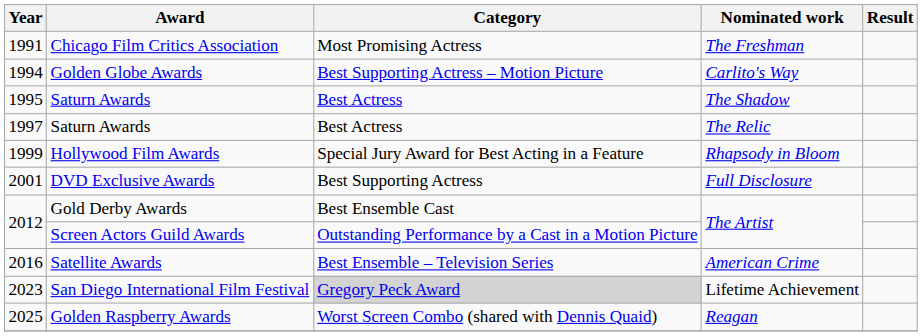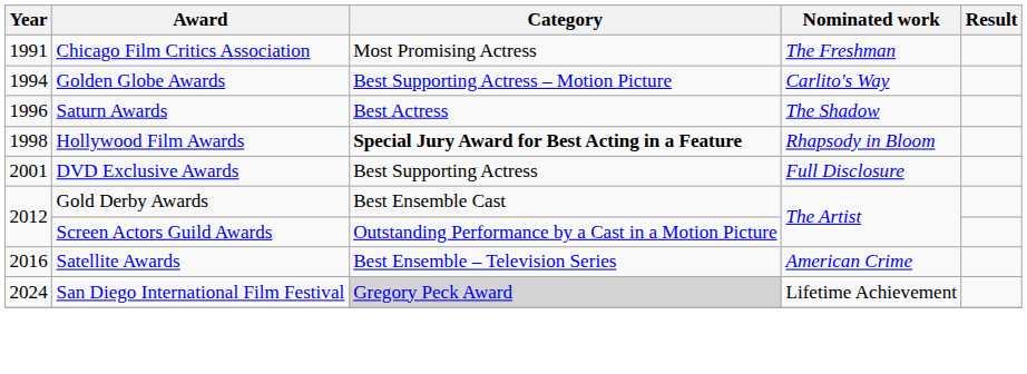Saturn Awards / The Shadow | Year: 1995 -> 1996
- row: 1997 | Saturn Awards | Best Actress | The Relic
Hollywood Film Awards | Year: 1999 -> 1998
Hollywood Film Awards | Category: normal -> bold
San Diego International Film Festival | Year: 2023 -> 2024
- row: 2025 | Golden Raspberry Awards | Worst Screen Combo (shared with Dennis Quaid) | Reagan
